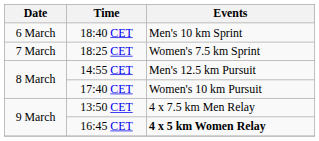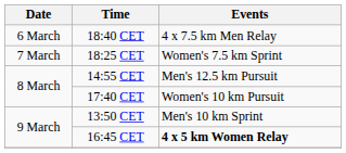18:40 CET | Events: Men's 10 km Sprint -> 4 x 7.5 km Men Relay
13:50 CET | Events: 4 x 7.5 km Men Relay -> Men's 10 km Sprint
